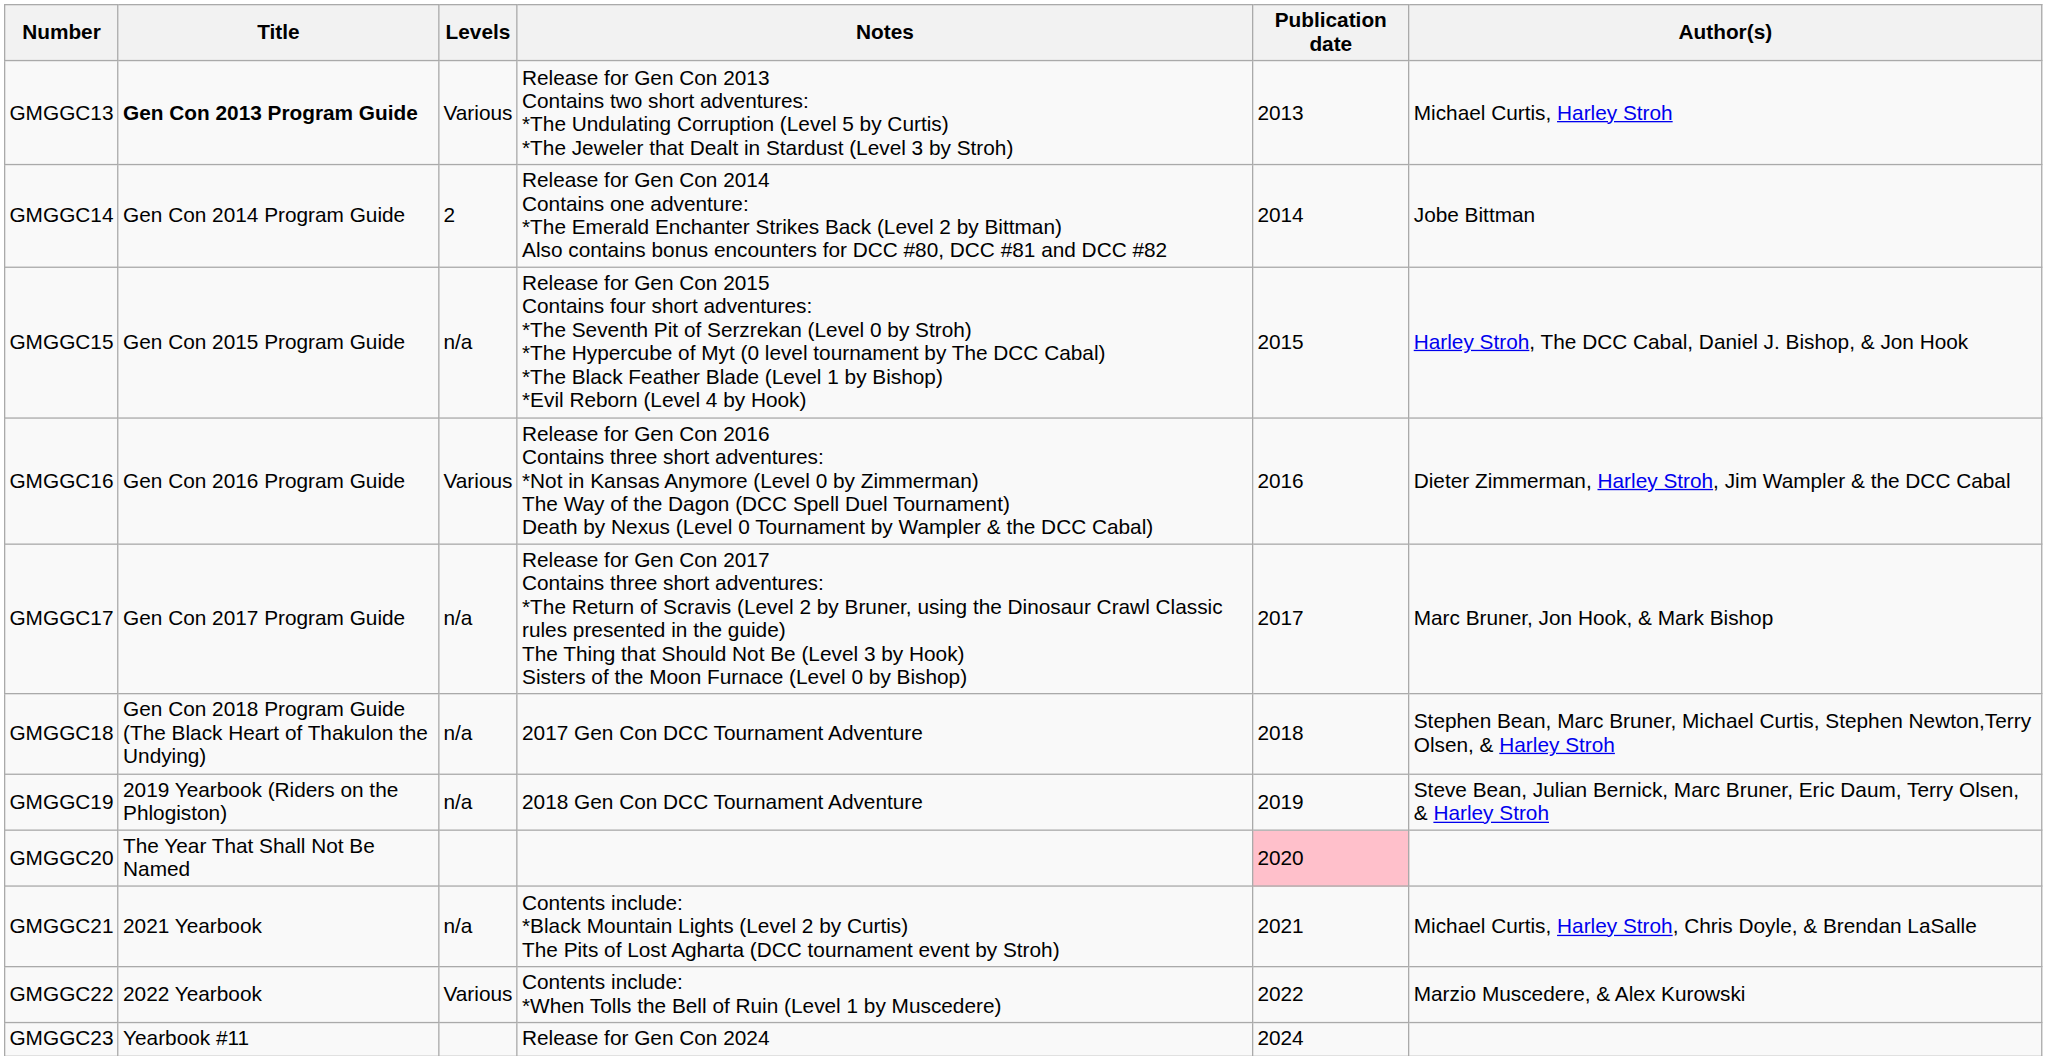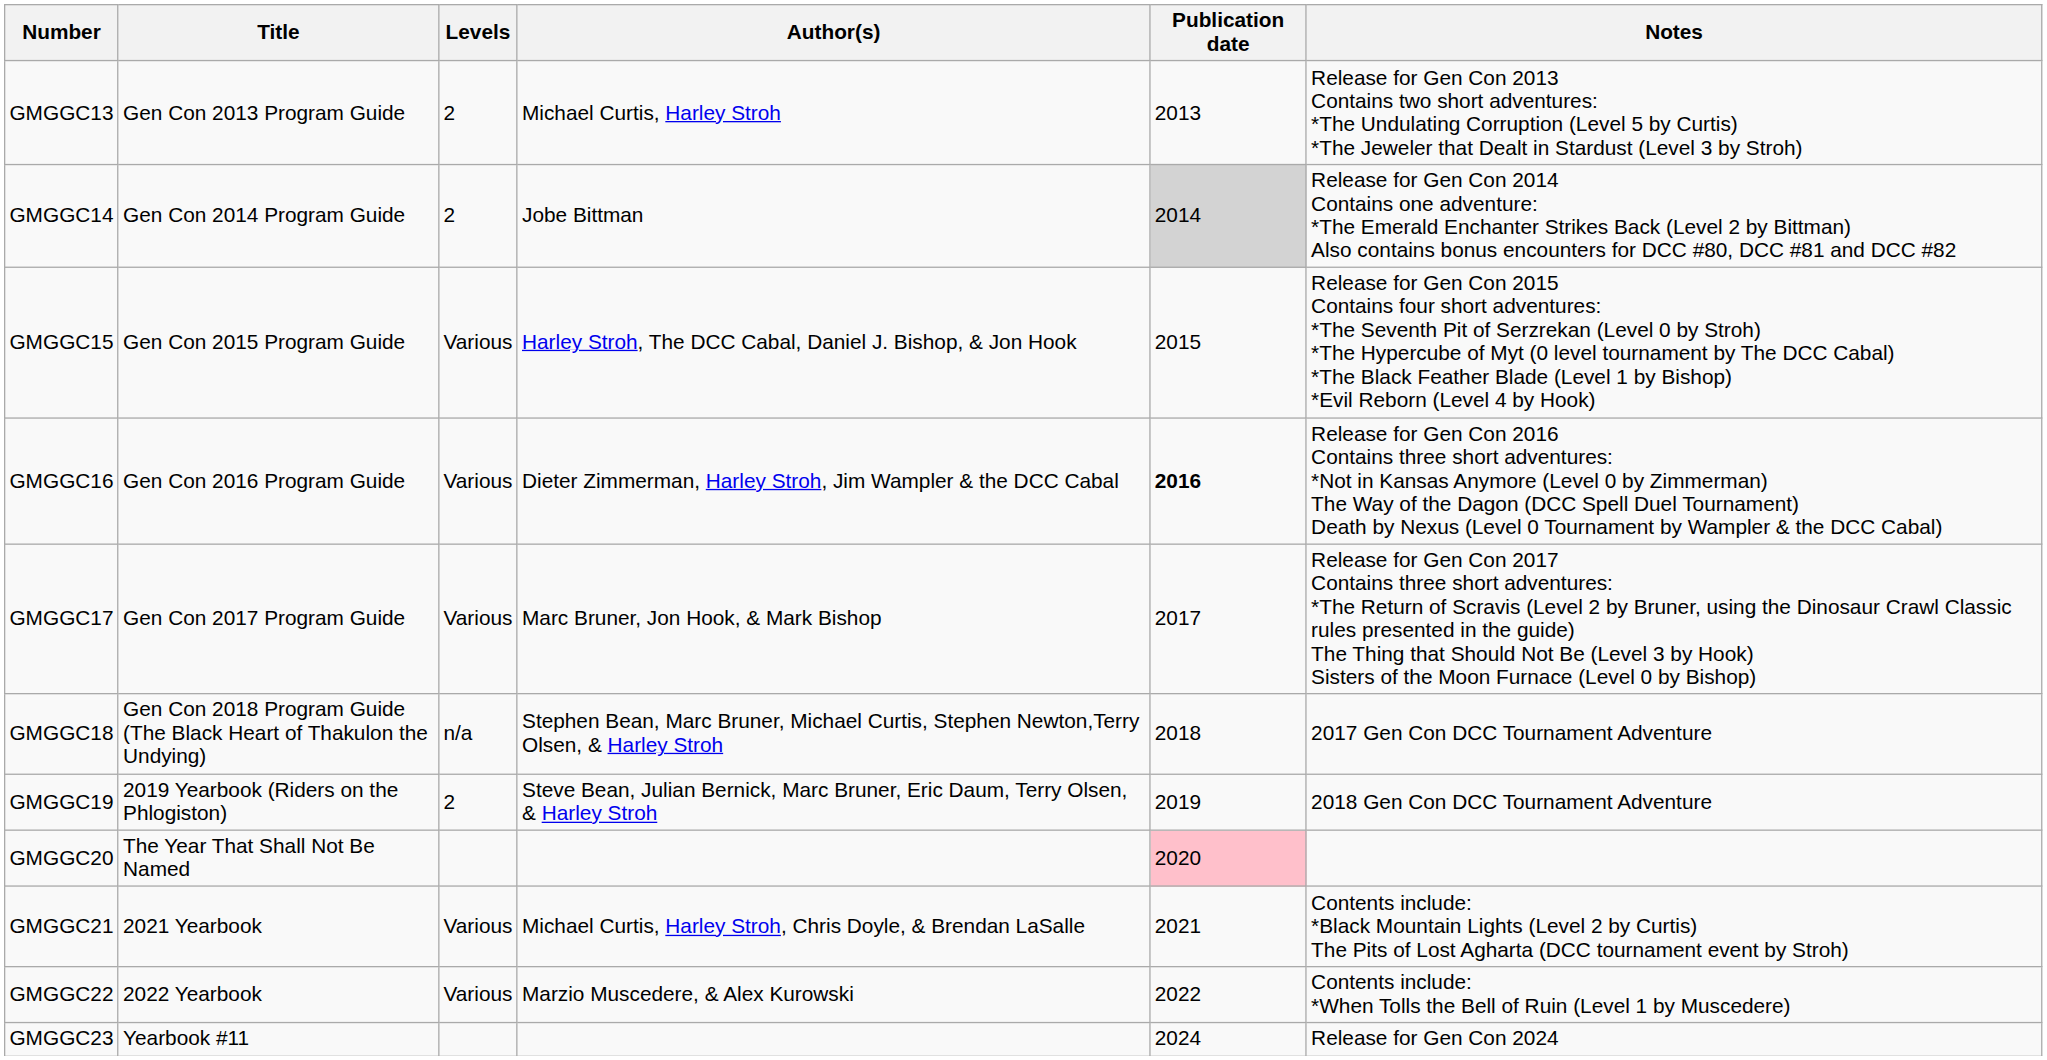columns swapped: Author(s) <-> Notes
GMGGC13 | Title: bold -> normal
GMGGC13 | Levels: Various -> 2
GMGGC14 | Publication date: no background -> lightgrey background
GMGGC15 | Levels: n/a -> Various
GMGGC16 | Publication date: normal -> bold
GMGGC17 | Levels: n/a -> Various
GMGGC19 | Levels: n/a -> 2
GMGGC21 | Levels: n/a -> Various
